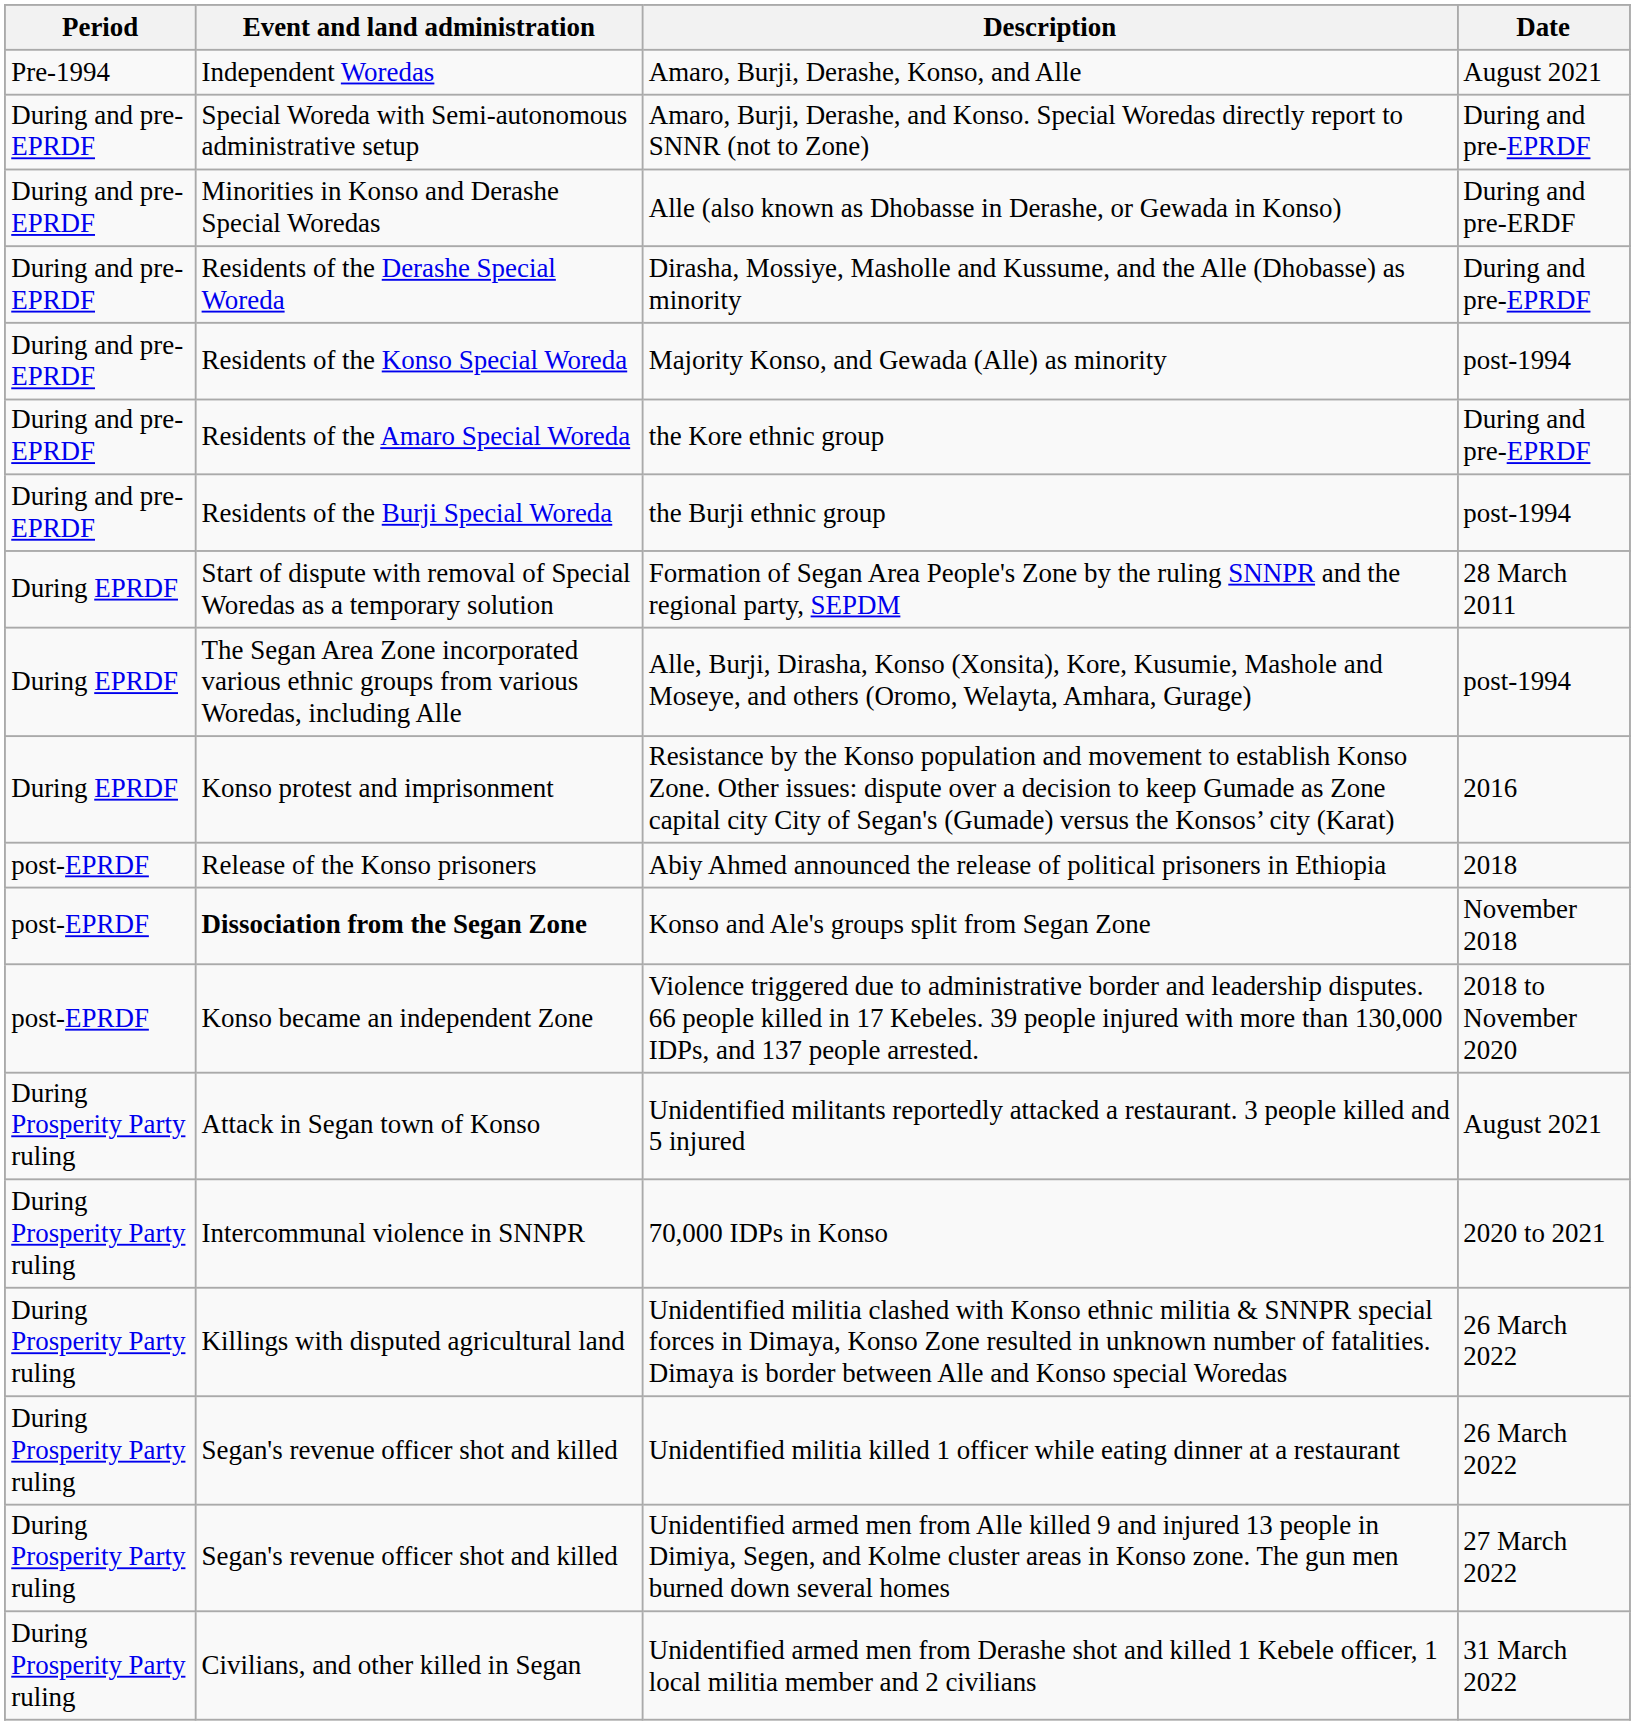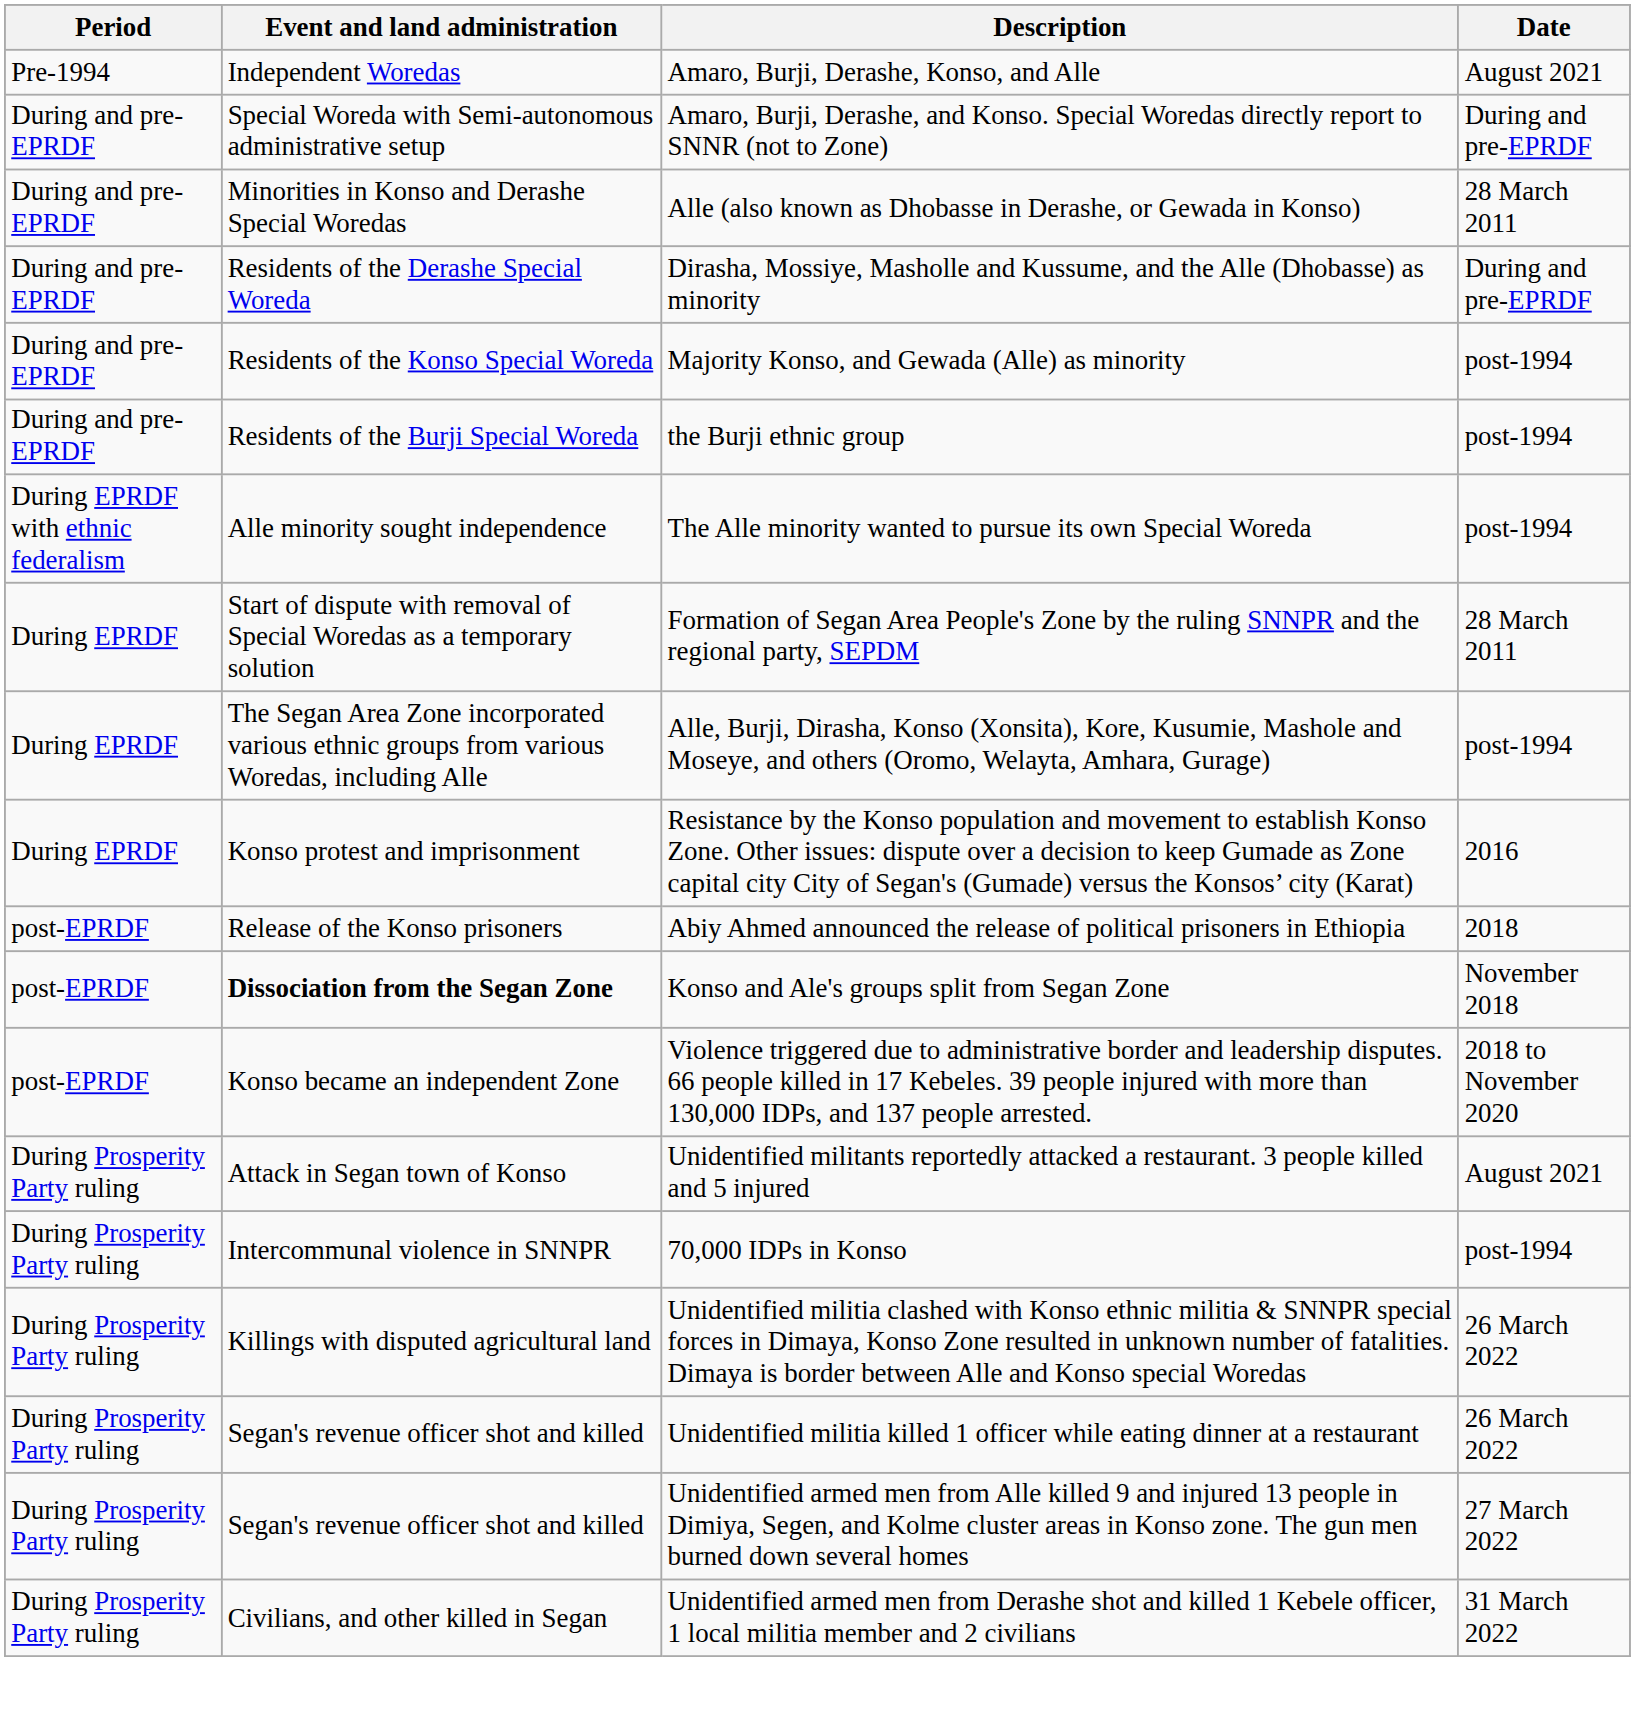Alle (also known as Dhobasse in Derashe, or Gewada in Konso) | Date: During and pre-ERDF -> 28 March 2011
- row: During and pre-EPRDF | Residents of the Amaro Special Woreda | the Kore ethnic group | During and pre-EPRDF
+ row: During EPRDF with ethnic federalism | Alle minority sought independence | The Alle minority wanted to pursue its own Special Woreda | post-1994
70,000 IDPs in Konso | Date: 2020 to 2021 -> post-1994
